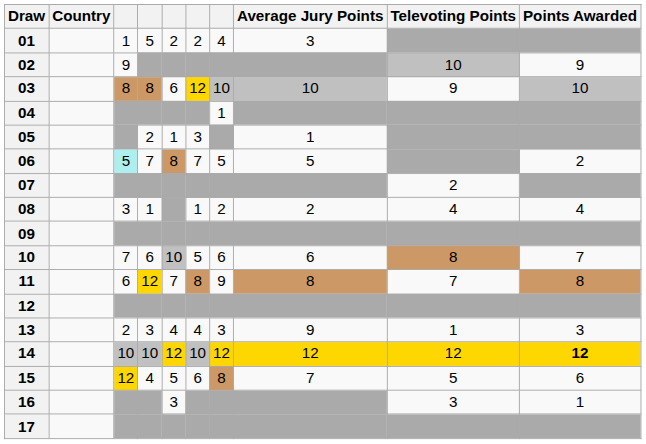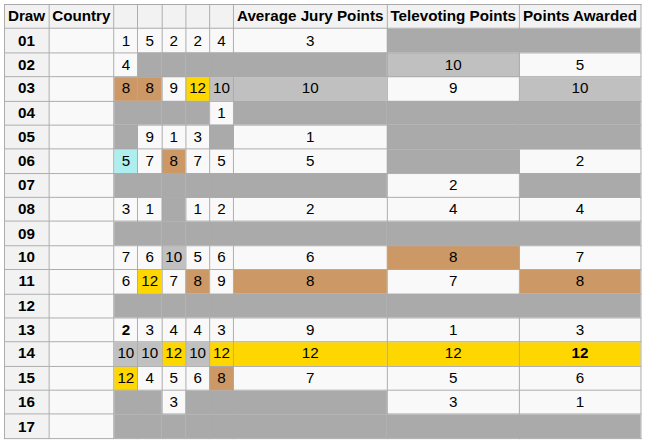02 | column 3: 9 -> 4
02 | Points Awarded: 9 -> 5
03 | column 5: 6 -> 9
05 | column 4: 2 -> 9
13 | column 3: normal -> bold
